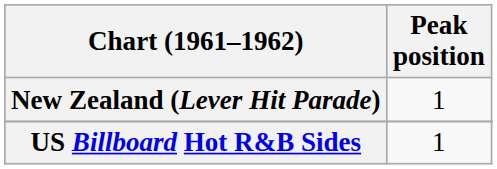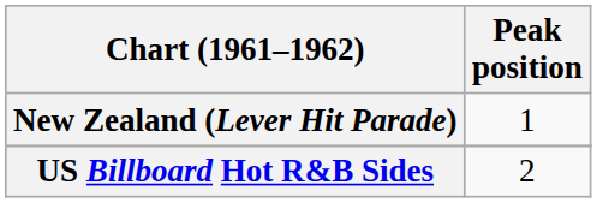US Billboard Hot R&B Sides | Peak position: 1 -> 2
